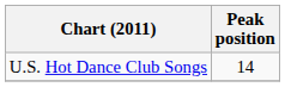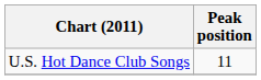U.S. Hot Dance Club Songs | Peak position: 14 -> 11
